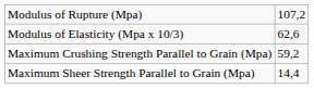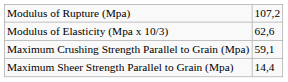Maximum Crushing Strength Parallel to Grain (Mpa) | column 2: 59,2 -> 59,1
